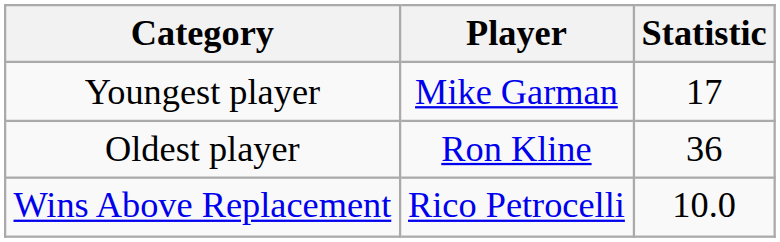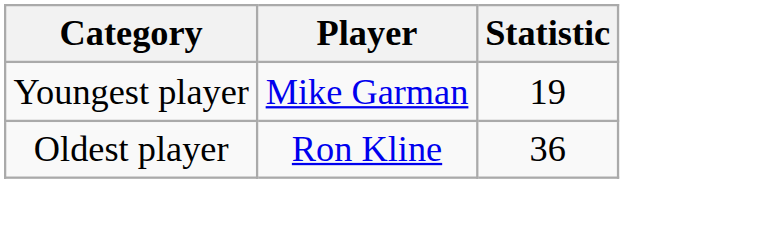Youngest player | Statistic: 17 -> 19
- row: Wins Above Replacement | Rico Petrocelli | 10.0
